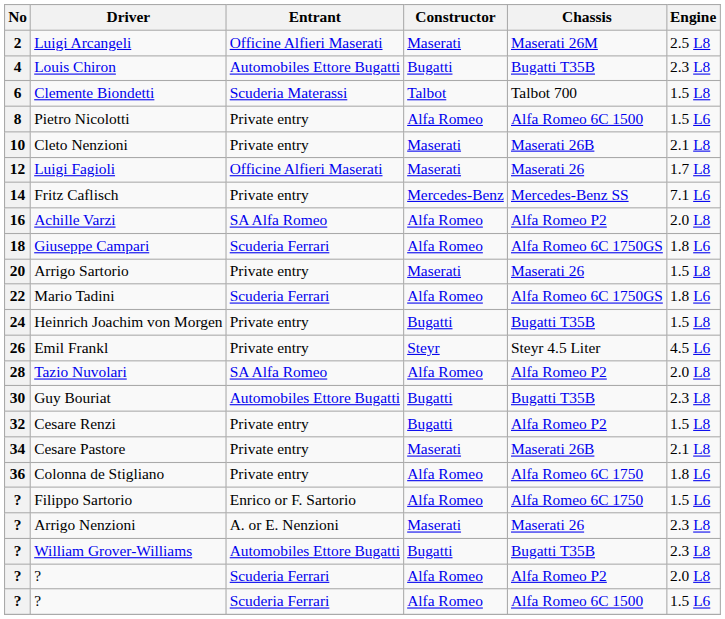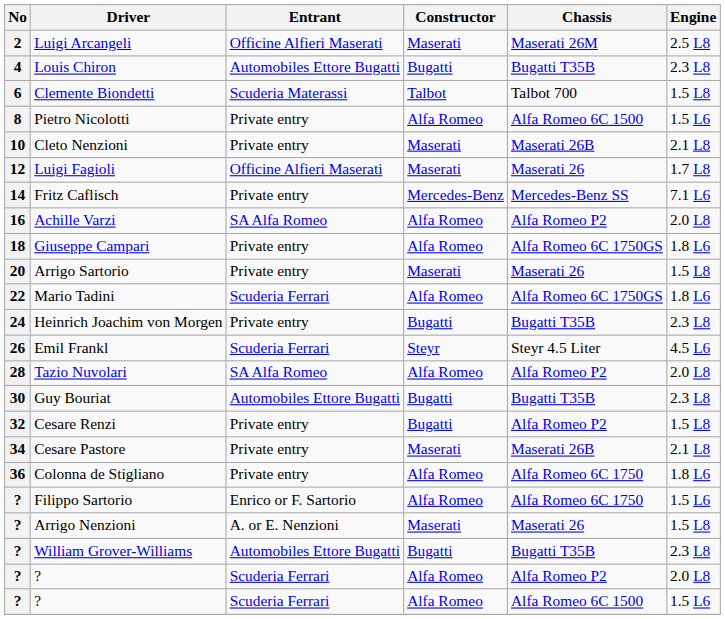Giuseppe Campari | Entrant: Scuderia Ferrari -> Private entry
Heinrich Joachim von Morgen | Engine: 1.5 L8 -> 2.3 L8
Emil Frankl | Entrant: Private entry -> Scuderia Ferrari
Arrigo Nenzioni | Engine: 2.3 L8 -> 1.5 L8
